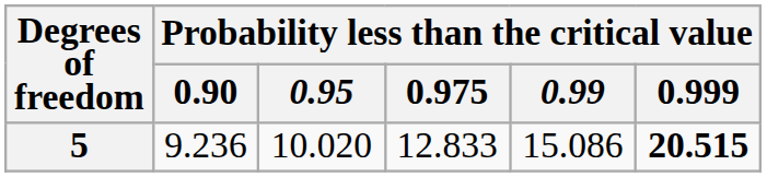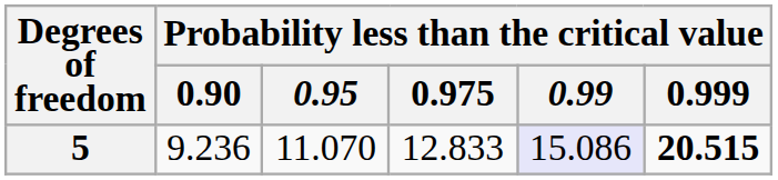5 | Probability less than the critical value / 0.95: 10.020 -> 11.070
5 | Probability less than the critical value / 0.99: no background -> lavender background
